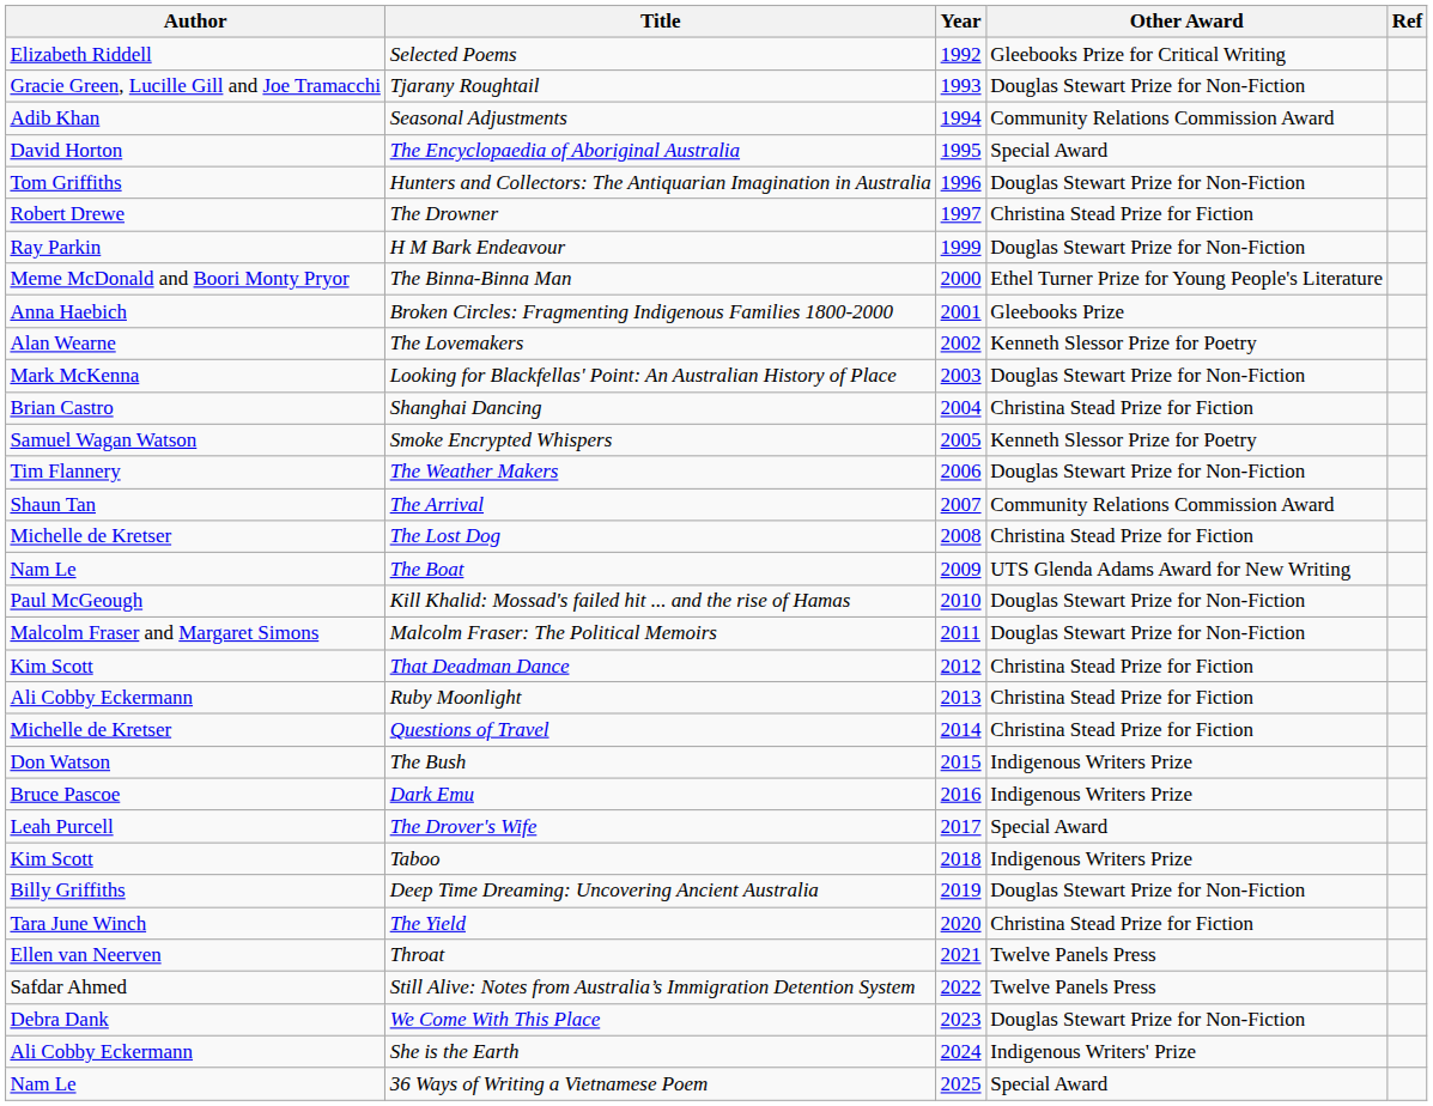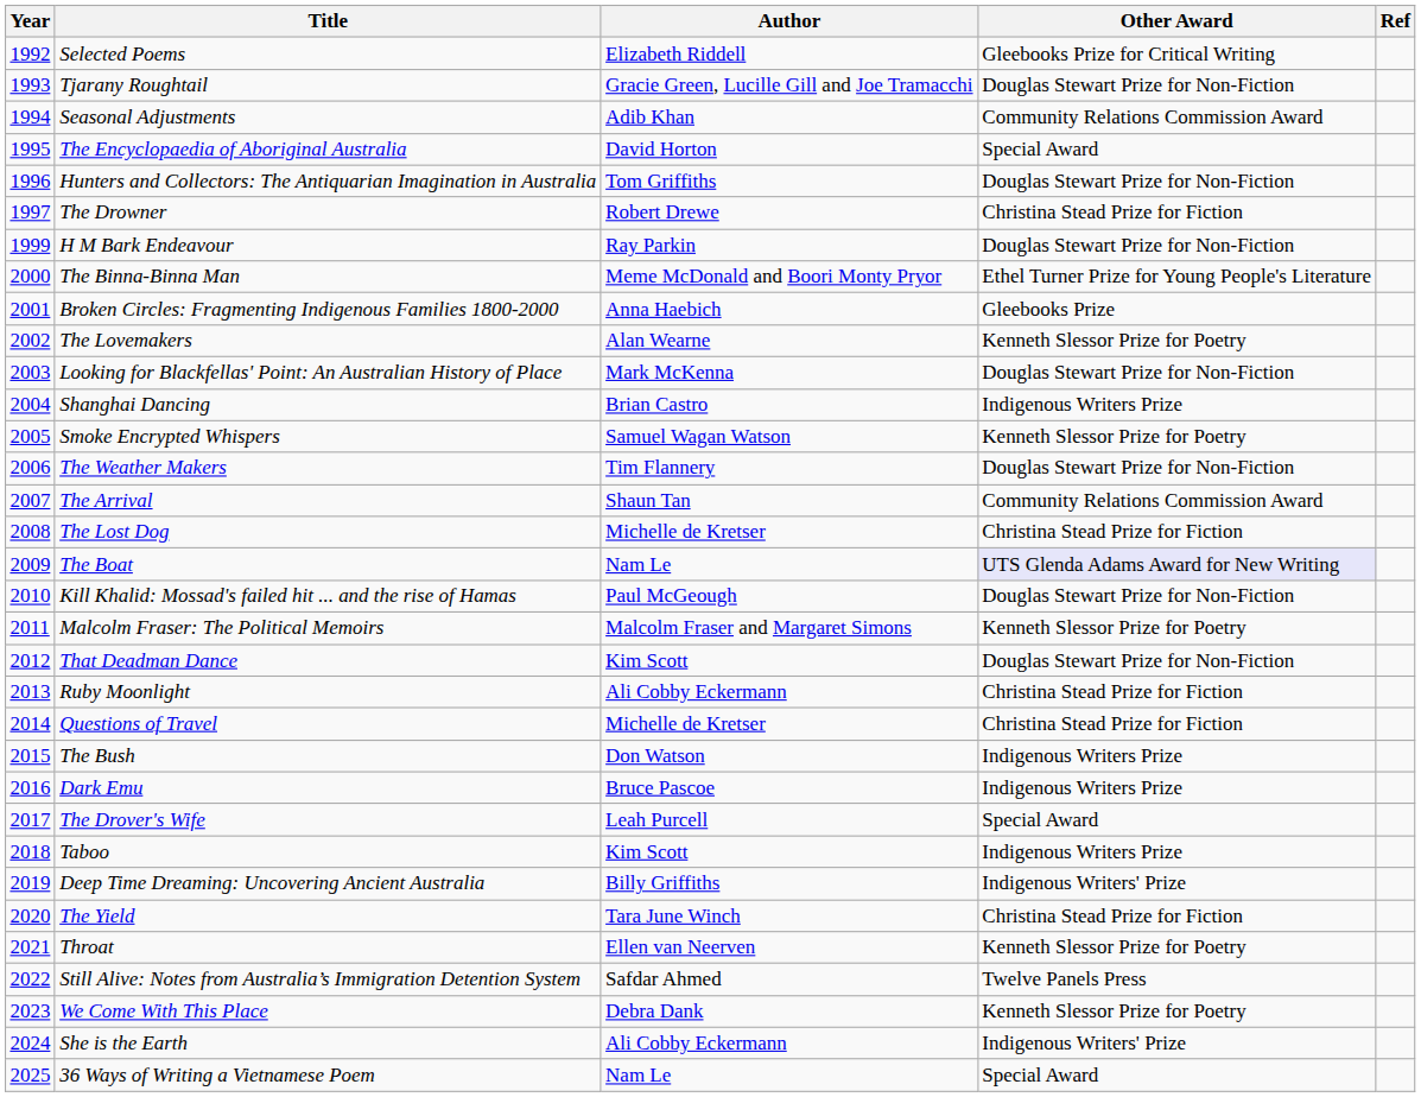columns swapped: Year <-> Author
Shanghai Dancing | Other Award: Christina Stead Prize for Fiction -> Indigenous Writers Prize
The Boat | Other Award: no background -> lavender background
Malcolm Fraser: The Political Memoirs | Other Award: Douglas Stewart Prize for Non-Fiction -> Kenneth Slessor Prize for Poetry
That Deadman Dance | Other Award: Christina Stead Prize for Fiction -> Douglas Stewart Prize for Non-Fiction
Deep Time Dreaming: Uncovering Ancient Australia | Other Award: Douglas Stewart Prize for Non-Fiction -> Indigenous Writers' Prize
Throat | Other Award: Twelve Panels Press -> Kenneth Slessor Prize for Poetry
We Come With This Place | Other Award: Douglas Stewart Prize for Non-Fiction -> Kenneth Slessor Prize for Poetry
